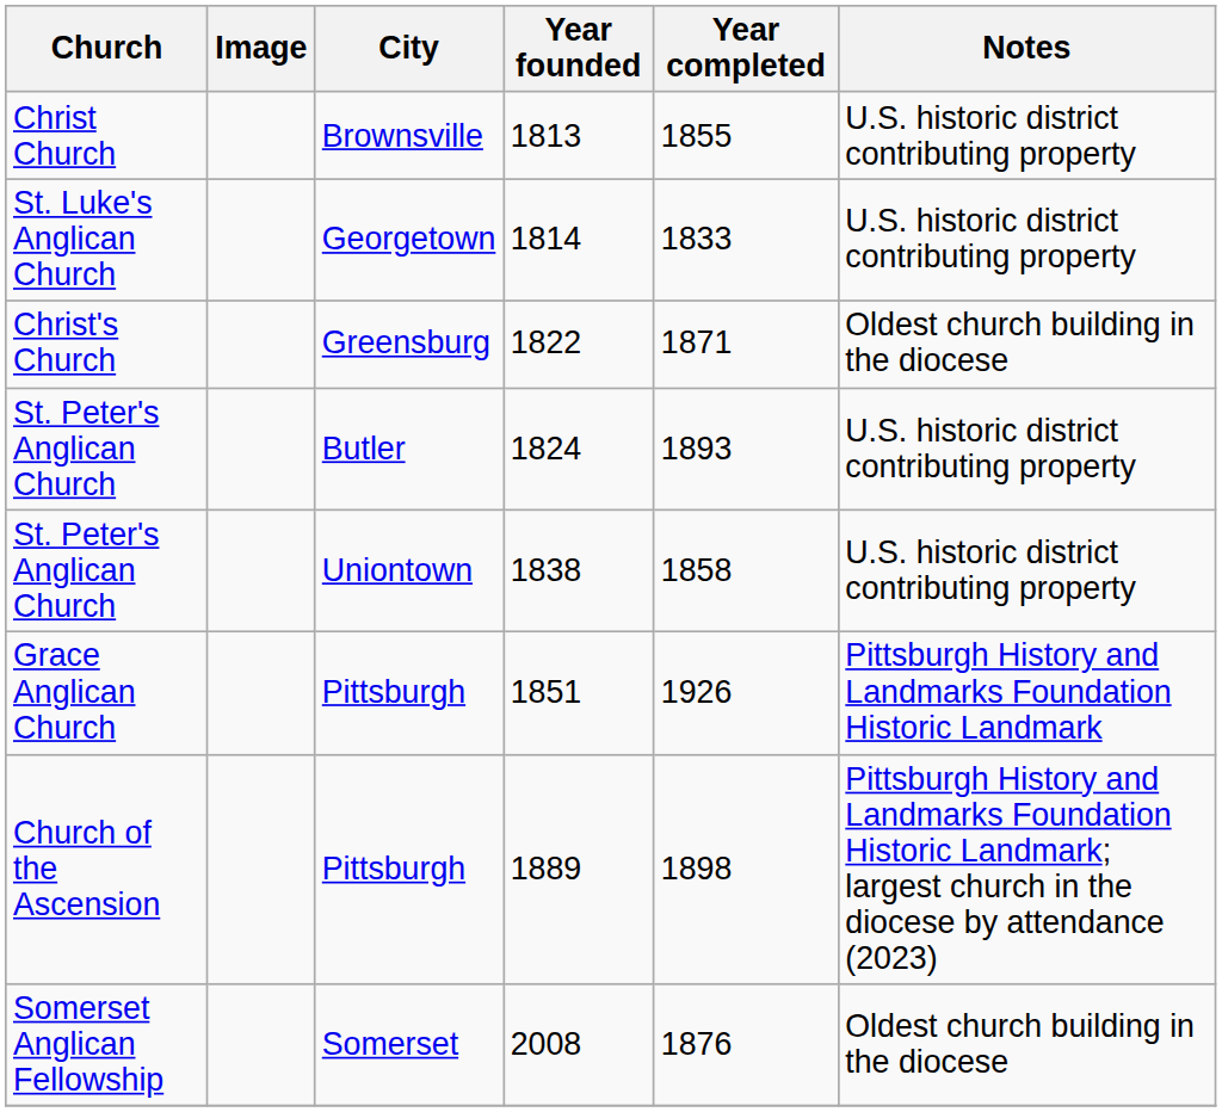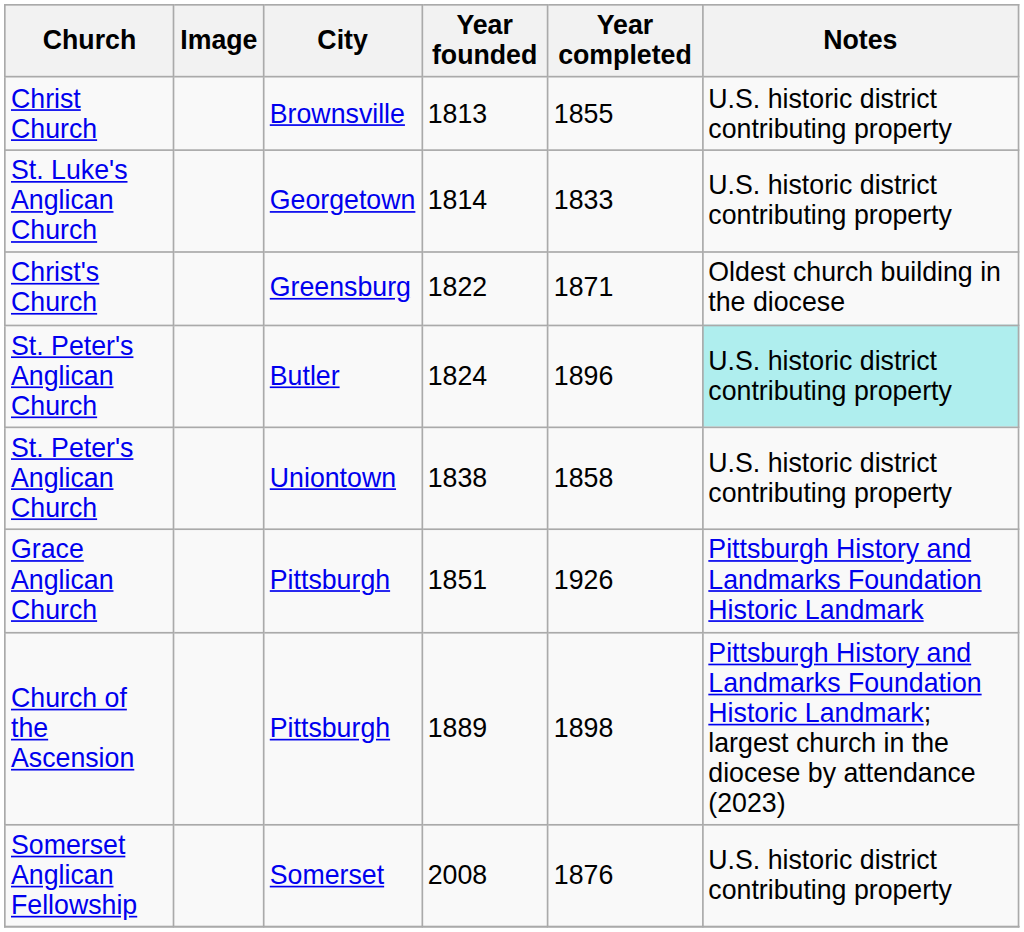1824 | Year completed: 1893 -> 1896
1824 | Notes: no background -> paleturquoise background
2008 | Notes: Oldest church building in the diocese -> U.S. historic district contributing property
